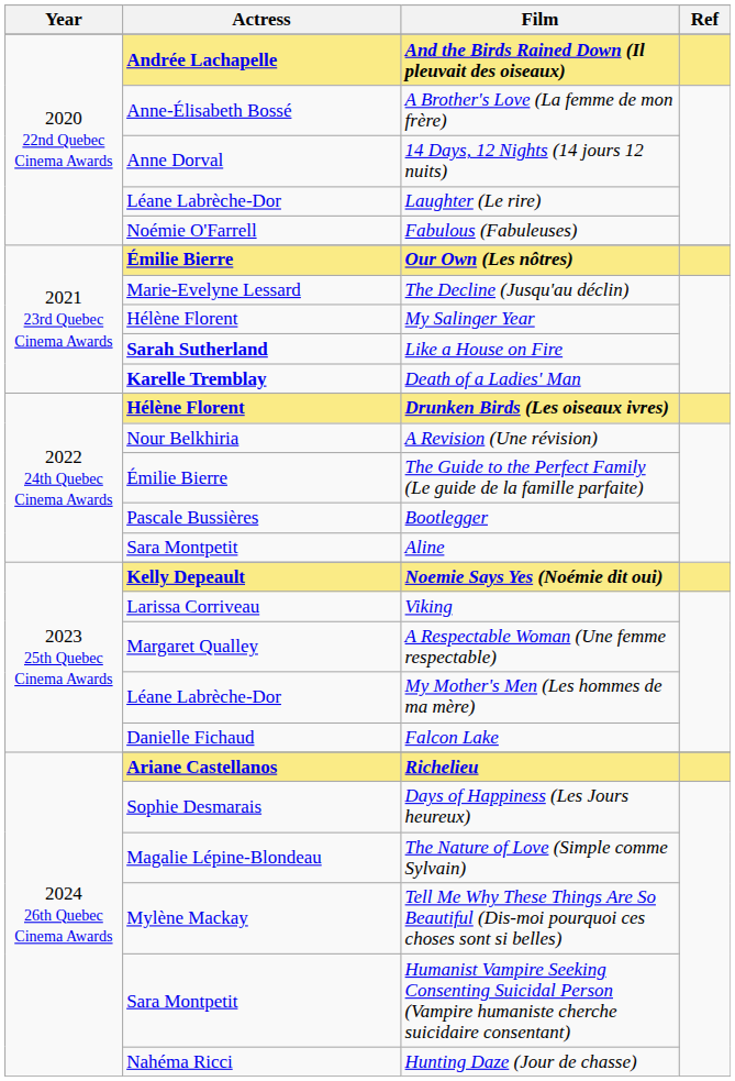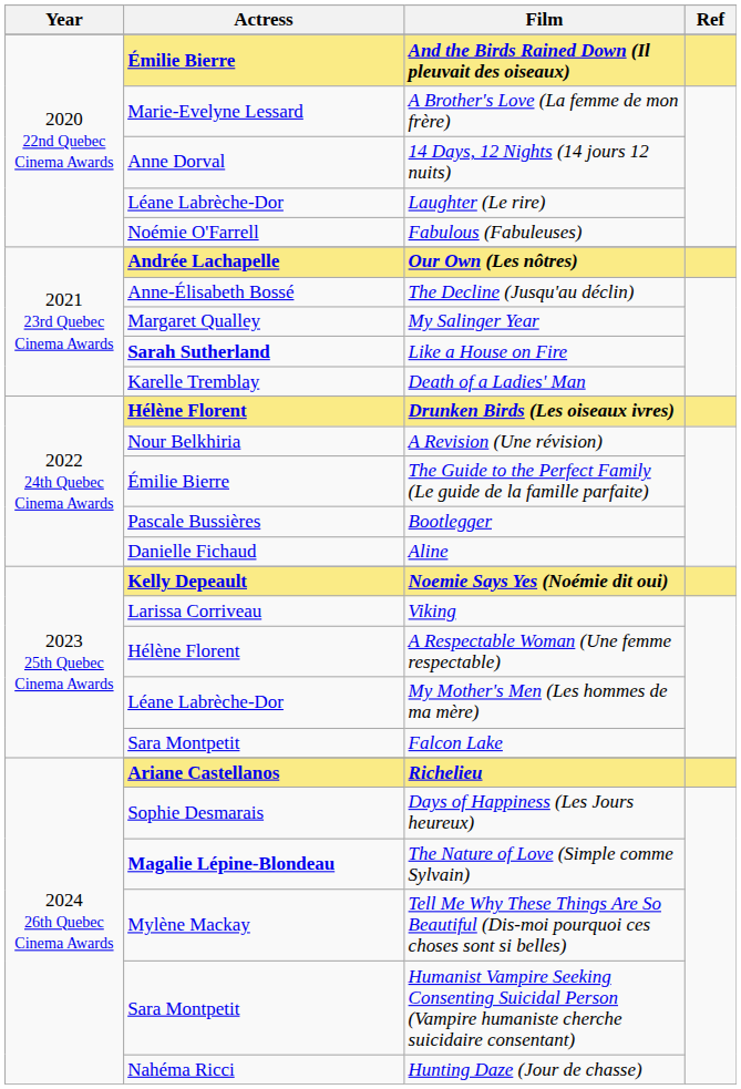And the Birds Rained Down (Il pleuvait des oiseaux) | Actress: Andrée Lachapelle -> Émilie Bierre
A Brother's Love (La femme de mon frère) | Actress: Anne-Élisabeth Bossé -> Marie-Evelyne Lessard
Our Own (Les nôtres) | Actress: Émilie Bierre -> Andrée Lachapelle
The Decline (Jusqu'au déclin) | Actress: Marie-Evelyne Lessard -> Anne-Élisabeth Bossé
My Salinger Year | Actress: Hélène Florent -> Margaret Qualley
Death of a Ladies' Man | Actress: bold -> normal
Aline | Actress: Sara Montpetit -> Danielle Fichaud
A Respectable Woman (Une femme respectable) | Actress: Margaret Qualley -> Hélène Florent
Falcon Lake | Actress: Danielle Fichaud -> Sara Montpetit
The Nature of Love (Simple comme Sylvain) | Actress: normal -> bold
